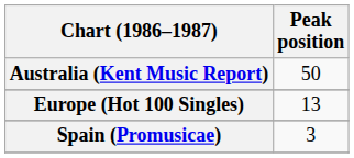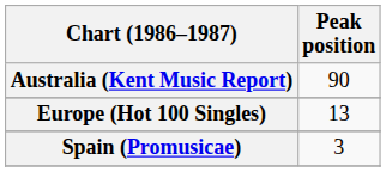Australia (Kent Music Report) | Peak position: 50 -> 90
